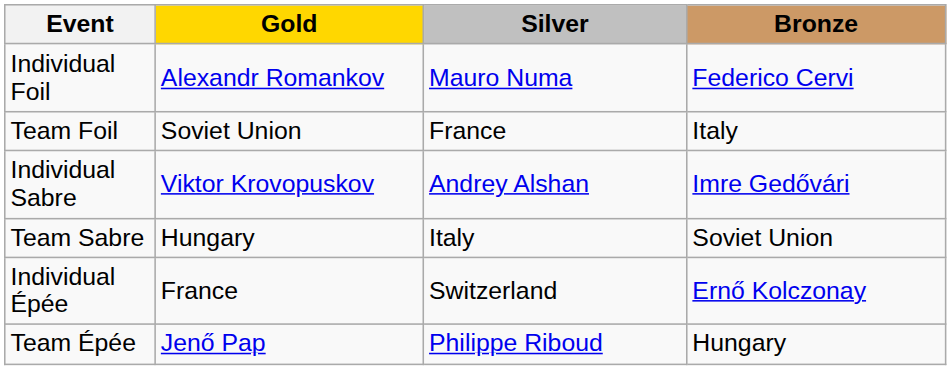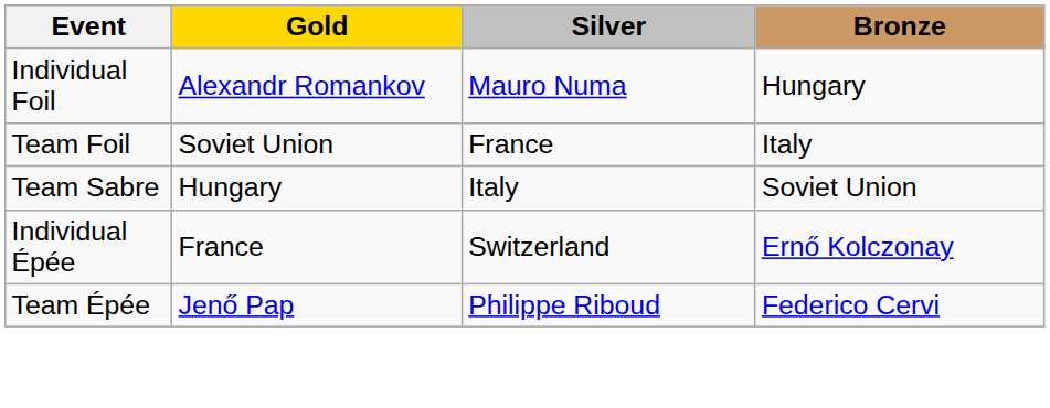Individual Foil | Bronze: Federico Cervi -> Hungary
- row: Individual Sabre | Viktor Krovopuskov | Andrey Alshan | Imre Gedővári
Team Épée | Bronze: Hungary -> Federico Cervi
